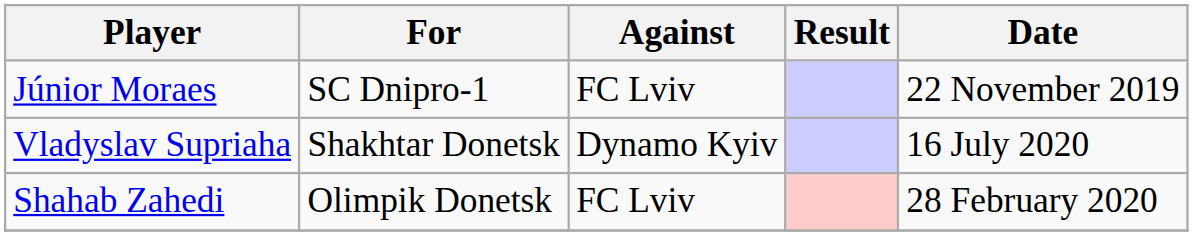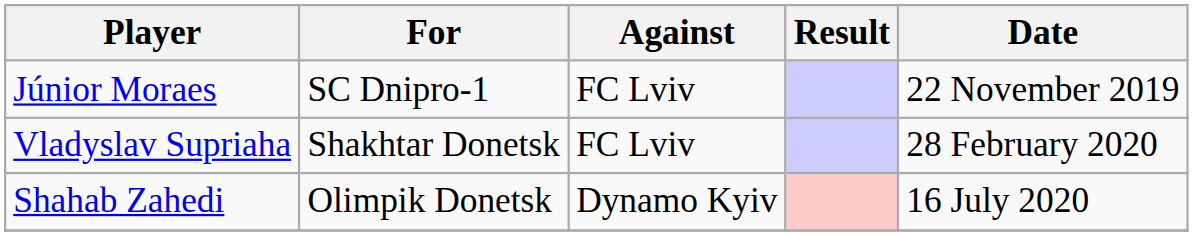Vladyslav Supriaha | Against: Dynamo Kyiv -> FC Lviv
Vladyslav Supriaha | Date: 16 July 2020 -> 28 February 2020
Shahab Zahedi | Against: FC Lviv -> Dynamo Kyiv
Shahab Zahedi | Date: 28 February 2020 -> 16 July 2020
